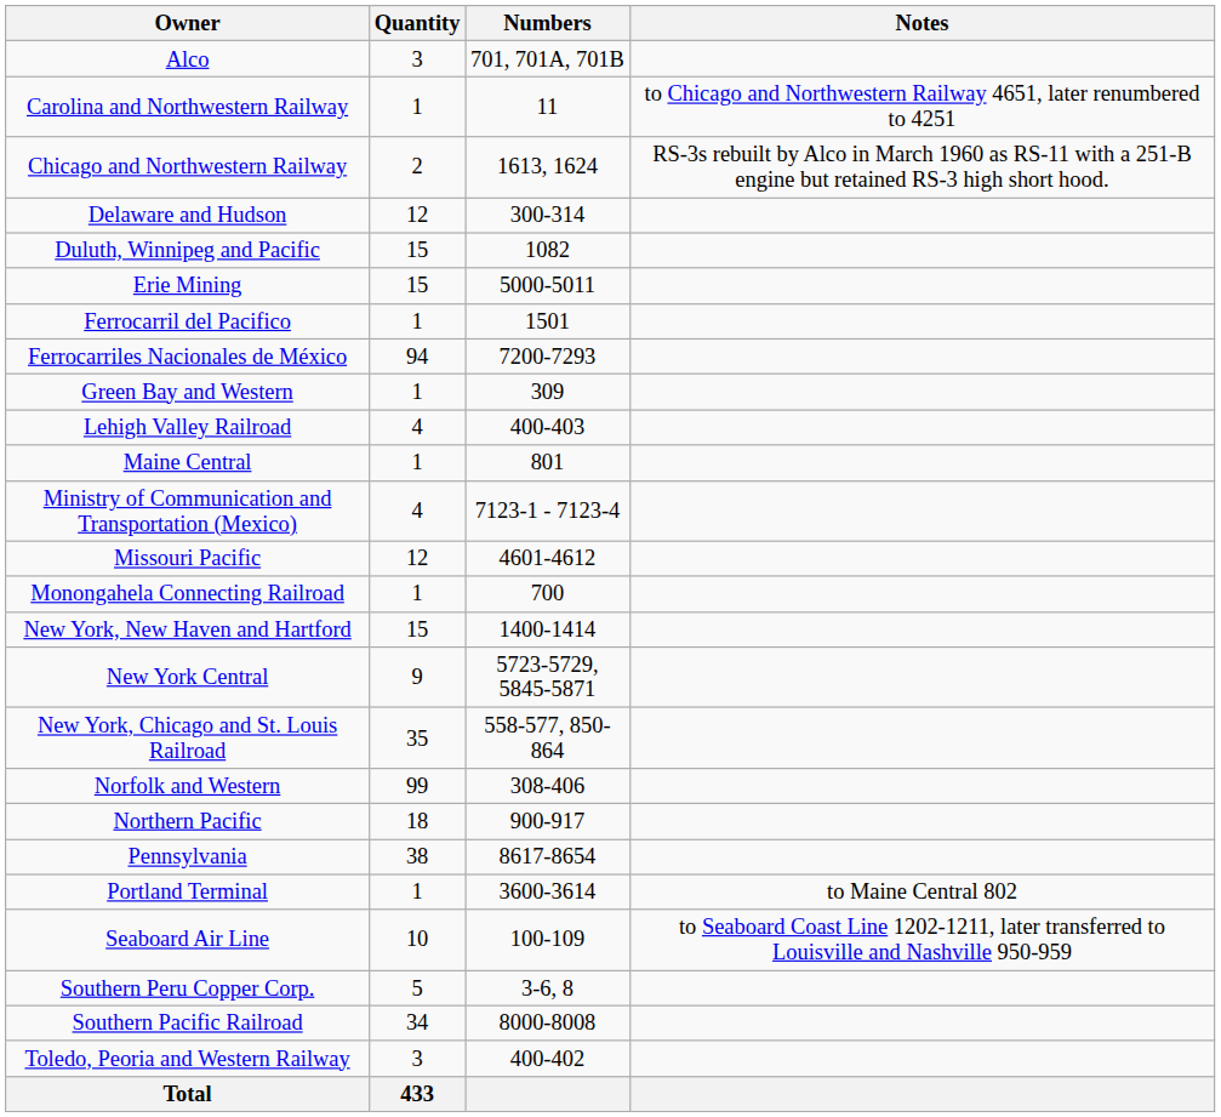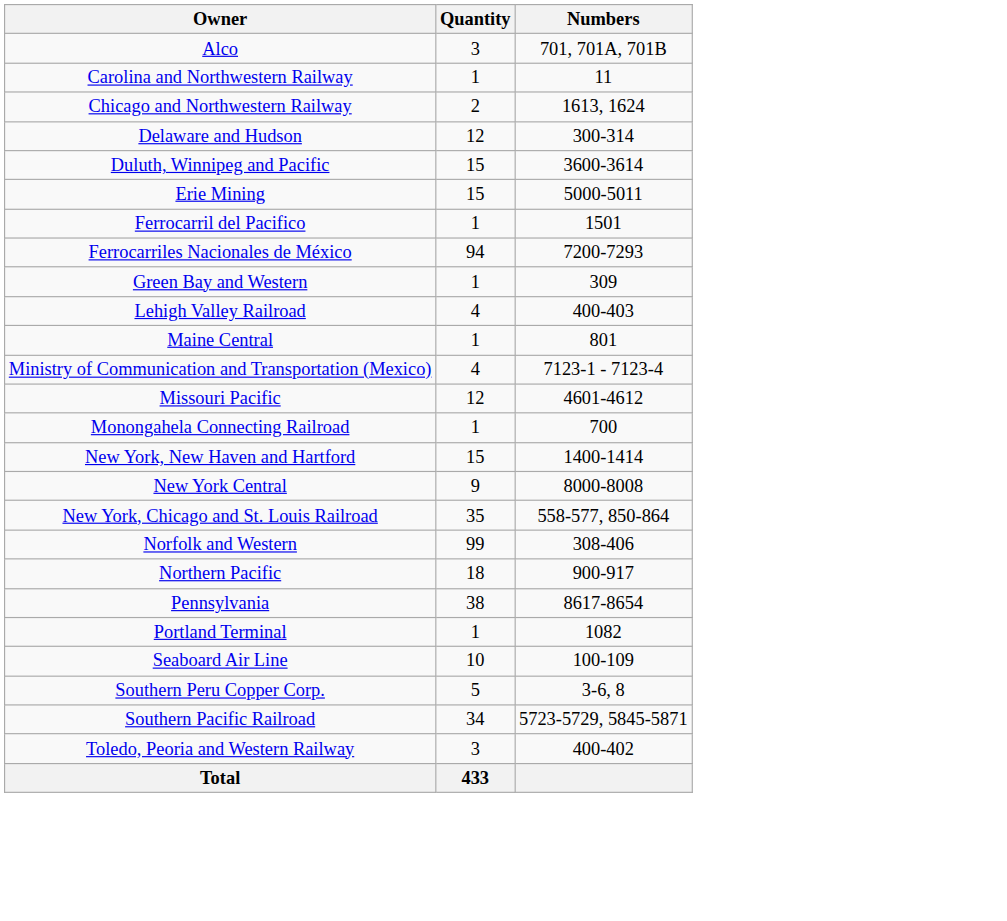- column: Notes | to Chicago and Northwestern Railway 4651, later renumbered to 4251 | RS-3s rebuilt by Alco in March 1960 as RS-11 with a 251-B engine but retained RS-3 high short hood. | to Maine Central 802 | to Seaboard Coast Line 1202-1211, later transferred to Louisville and Nashville 950-959
Duluth, Winnipeg and Pacific | Numbers: 1082 -> 3600-3614
New York Central | Numbers: 5723-5729, 5845-5871 -> 8000-8008
Portland Terminal | Numbers: 3600-3614 -> 1082
Southern Pacific Railroad | Numbers: 8000-8008 -> 5723-5729, 5845-5871
